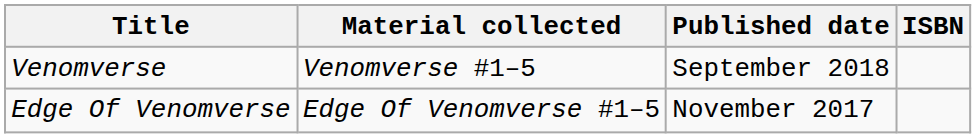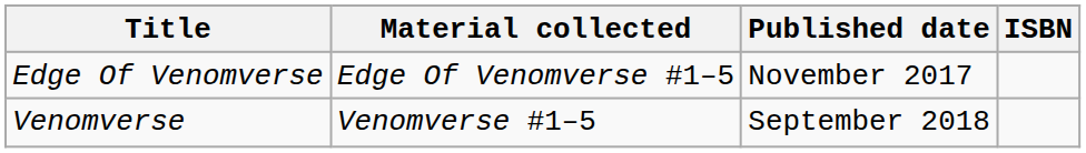rows swapped: Venomverse <-> Edge Of Venomverse
